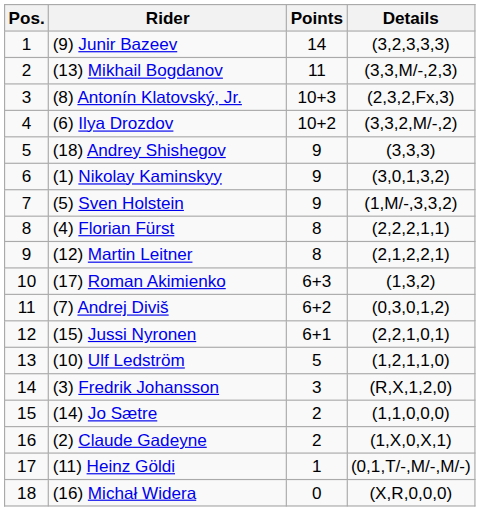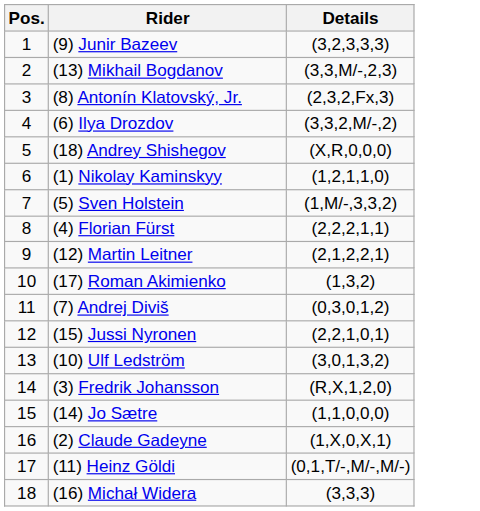- column: Points | 14 | 11 | 10+3 | 10+2 | 9 | 9 | 9 | 8 | 8 | 6+3 | 6+2 | 6+1 | 5 | 3 | 2 | 2 | 1 | 0
(18) Andrey Shishegov | Details: (3,3,3) -> (X,R,0,0,0)
(1) Nikolay Kaminskyy | Details: (3,0,1,3,2) -> (1,2,1,1,0)
(10) Ulf Ledström | Details: (1,2,1,1,0) -> (3,0,1,3,2)
(16) Michał Widera | Details: (X,R,0,0,0) -> (3,3,3)
